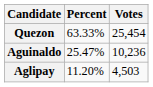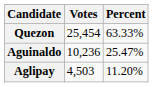columns swapped: Votes <-> Percent
